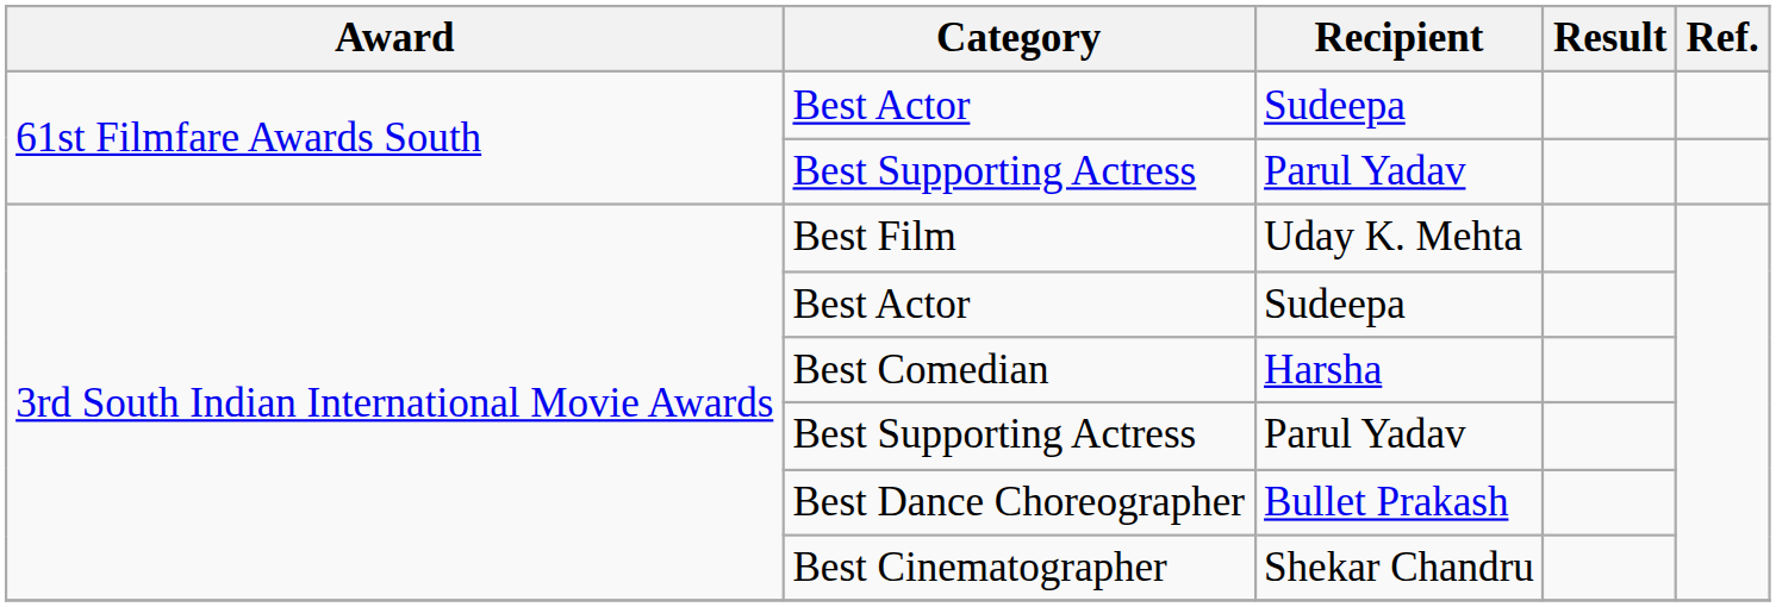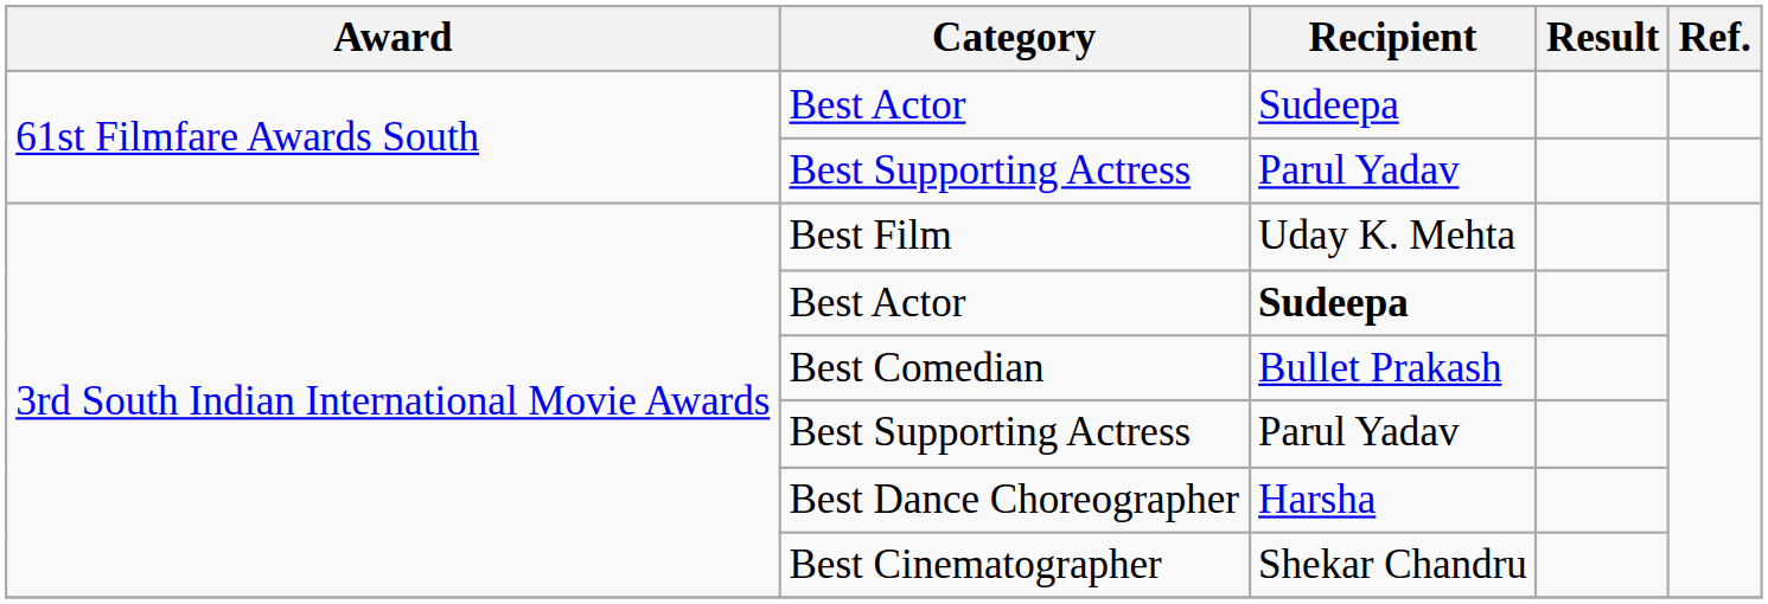3rd South Indian International Movie Awards / Best Actor | Recipient: normal -> bold
Best Comedian | Recipient: Harsha -> Bullet Prakash
Best Dance Choreographer | Recipient: Bullet Prakash -> Harsha
